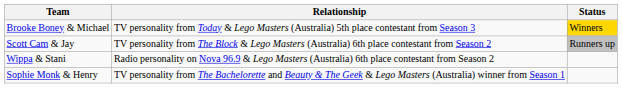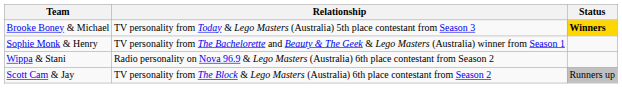Brooke Boney & Michael | Status: normal -> bold
rows swapped: Scott Cam & Jay <-> Sophie Monk & Henry
